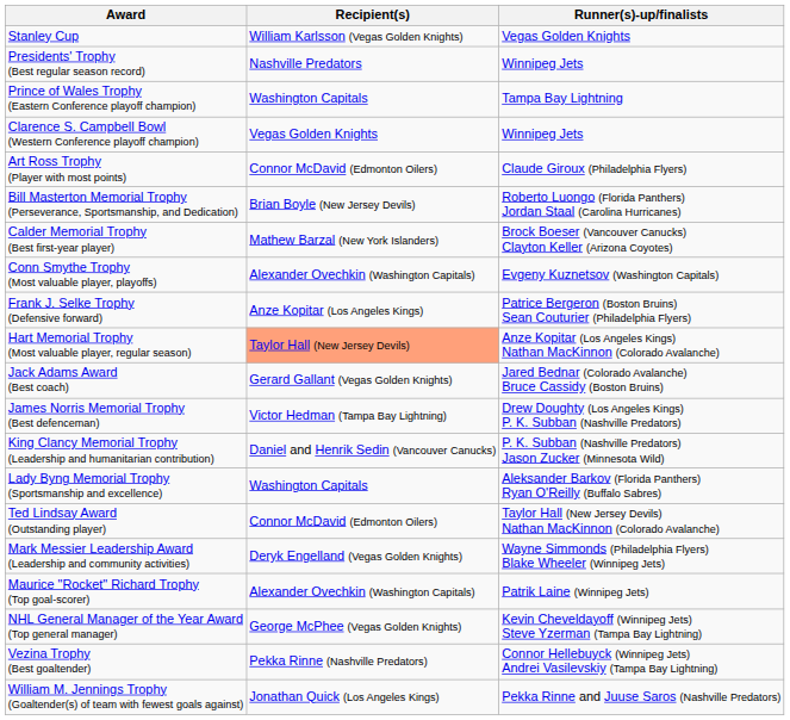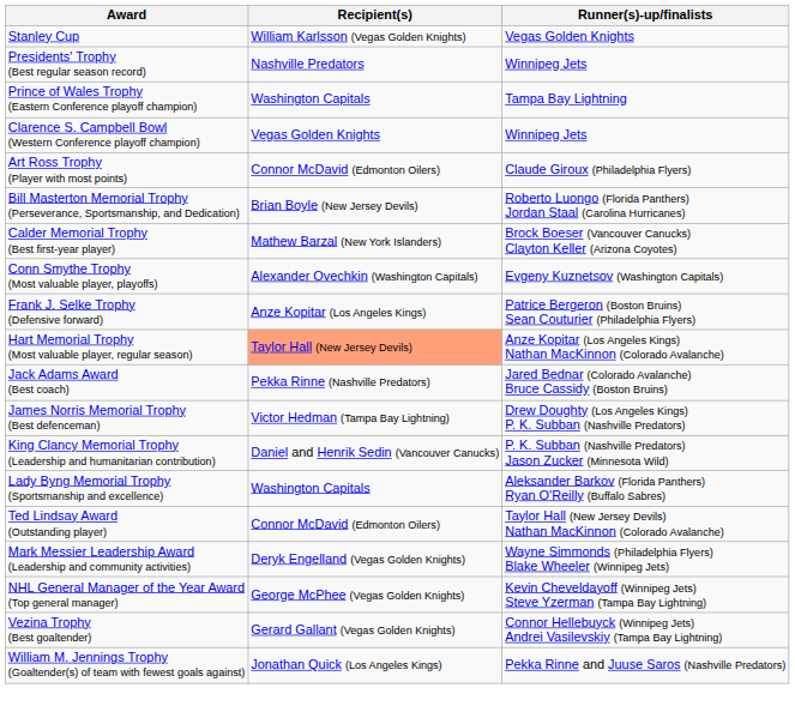Jack Adams Award (Best coach) | Recipient(s): Gerard Gallant (Vegas Golden Knights) -> Pekka Rinne (Nashville Predators)
- row: Maurice "Rocket" Richard Trophy (Top goal-scorer) | Alexander Ovechkin (Washington Capitals) | Patrik Laine (Winnipeg Jets)
Vezina Trophy (Best goaltender) | Recipient(s): Pekka Rinne (Nashville Predators) -> Gerard Gallant (Vegas Golden Knights)
